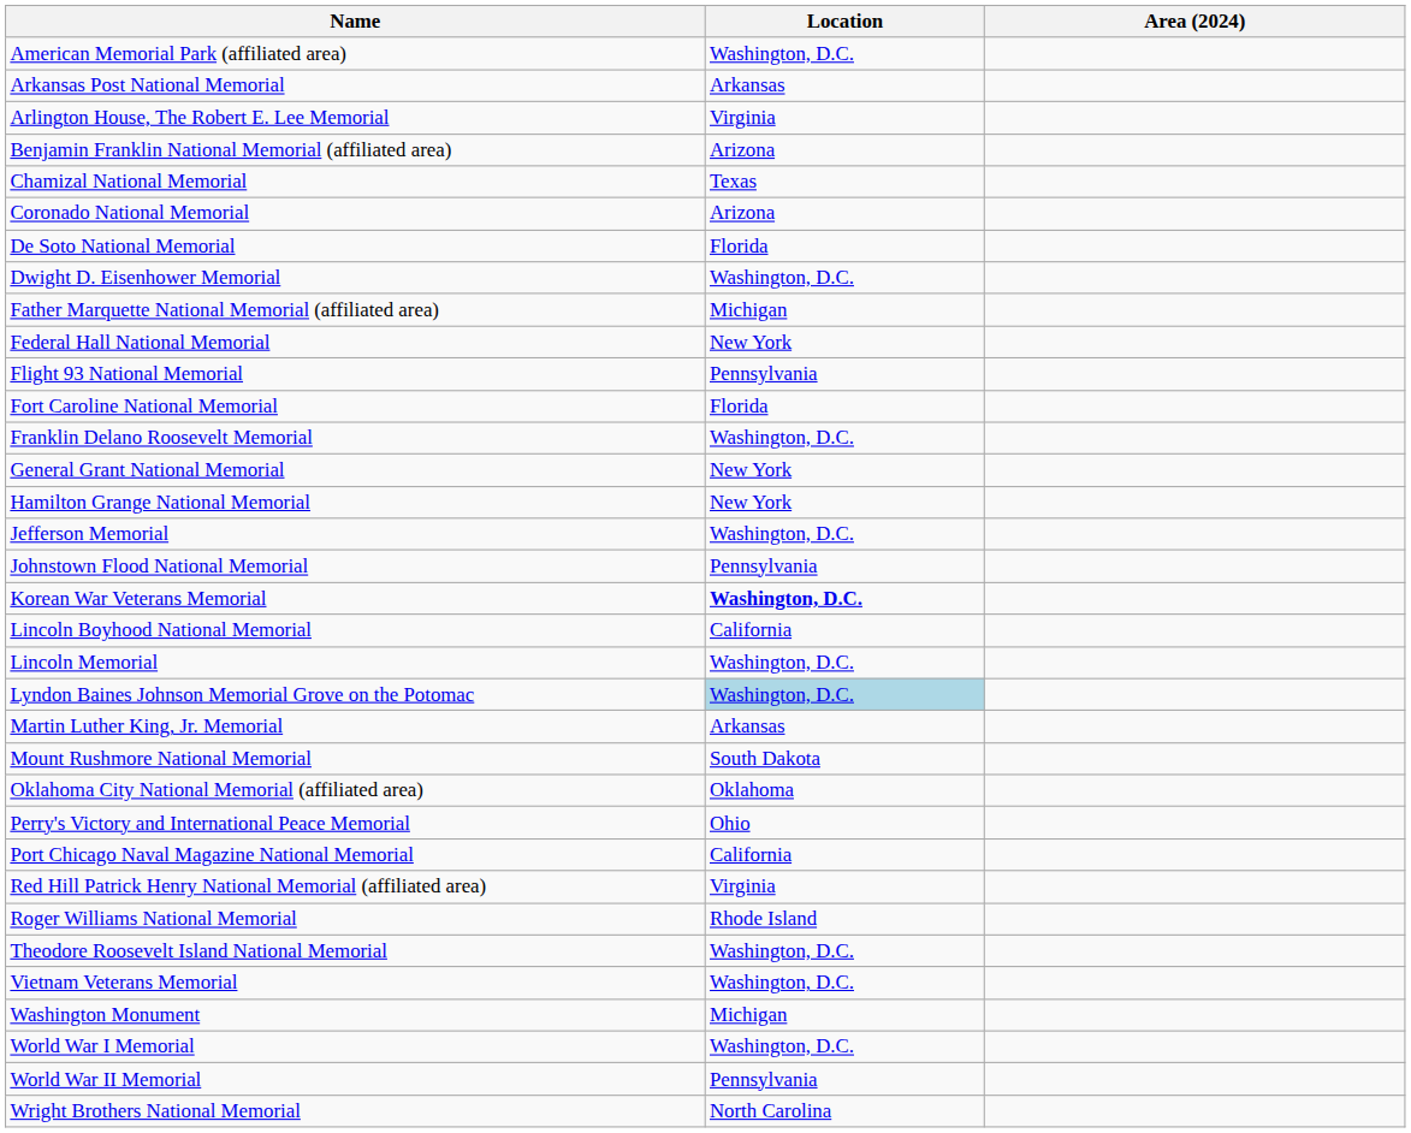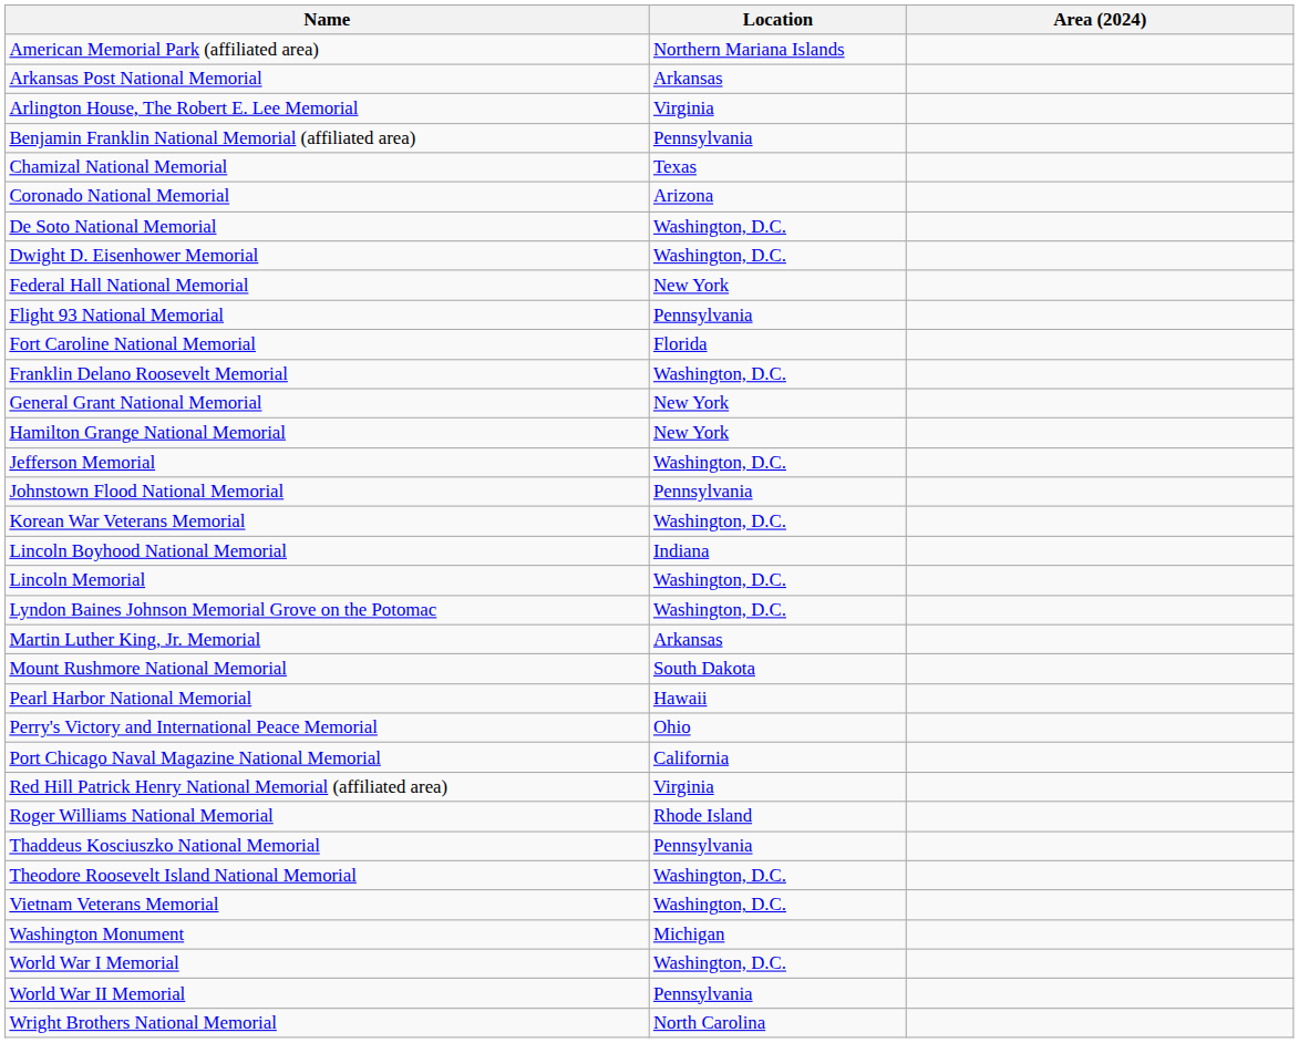American Memorial Park (affiliated area) | Location: Washington, D.C. -> Northern Mariana Islands
Benjamin Franklin National Memorial (affiliated area) | Location: Arizona -> Pennsylvania
De Soto National Memorial | Location: Florida -> Washington, D.C.
- row: Father Marquette National Memorial (affiliated area) | Michigan
Korean War Veterans Memorial | Location: bold -> normal
Lincoln Boyhood National Memorial | Location: California -> Indiana
Lyndon Baines Johnson Memorial Grove on the Potomac | Location: lightblue background -> no background
- row: Oklahoma City National Memorial (affiliated area) | Oklahoma
+ row: Pearl Harbor National Memorial | Hawaii
+ row: Thaddeus Kosciuszko National Memorial | Pennsylvania
